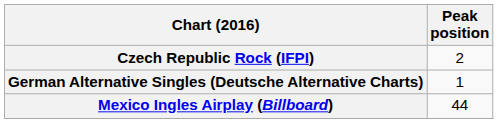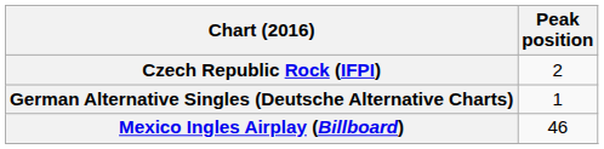Mexico Ingles Airplay (Billboard) | Peak position: 44 -> 46
